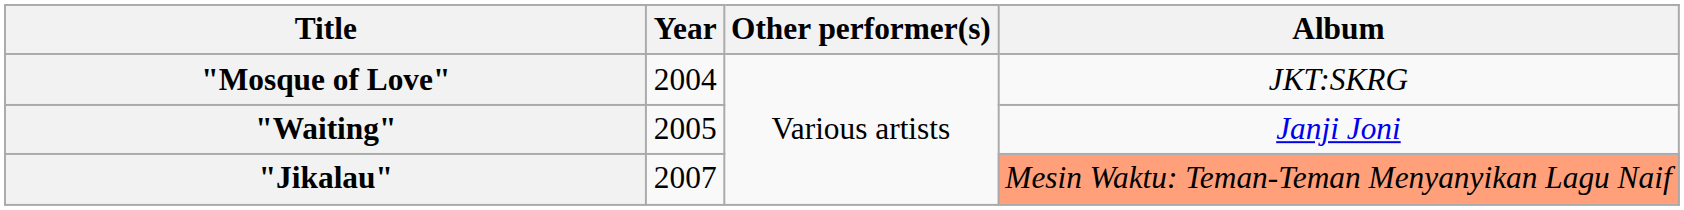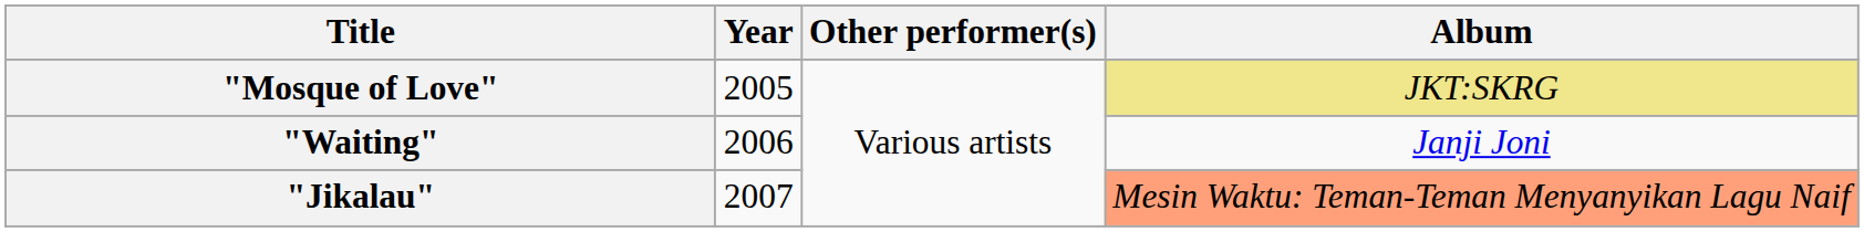"Mosque of Love" | Year: 2004 -> 2005
"Mosque of Love" | Album: no background -> khaki background
"Waiting" | Year: 2005 -> 2006
